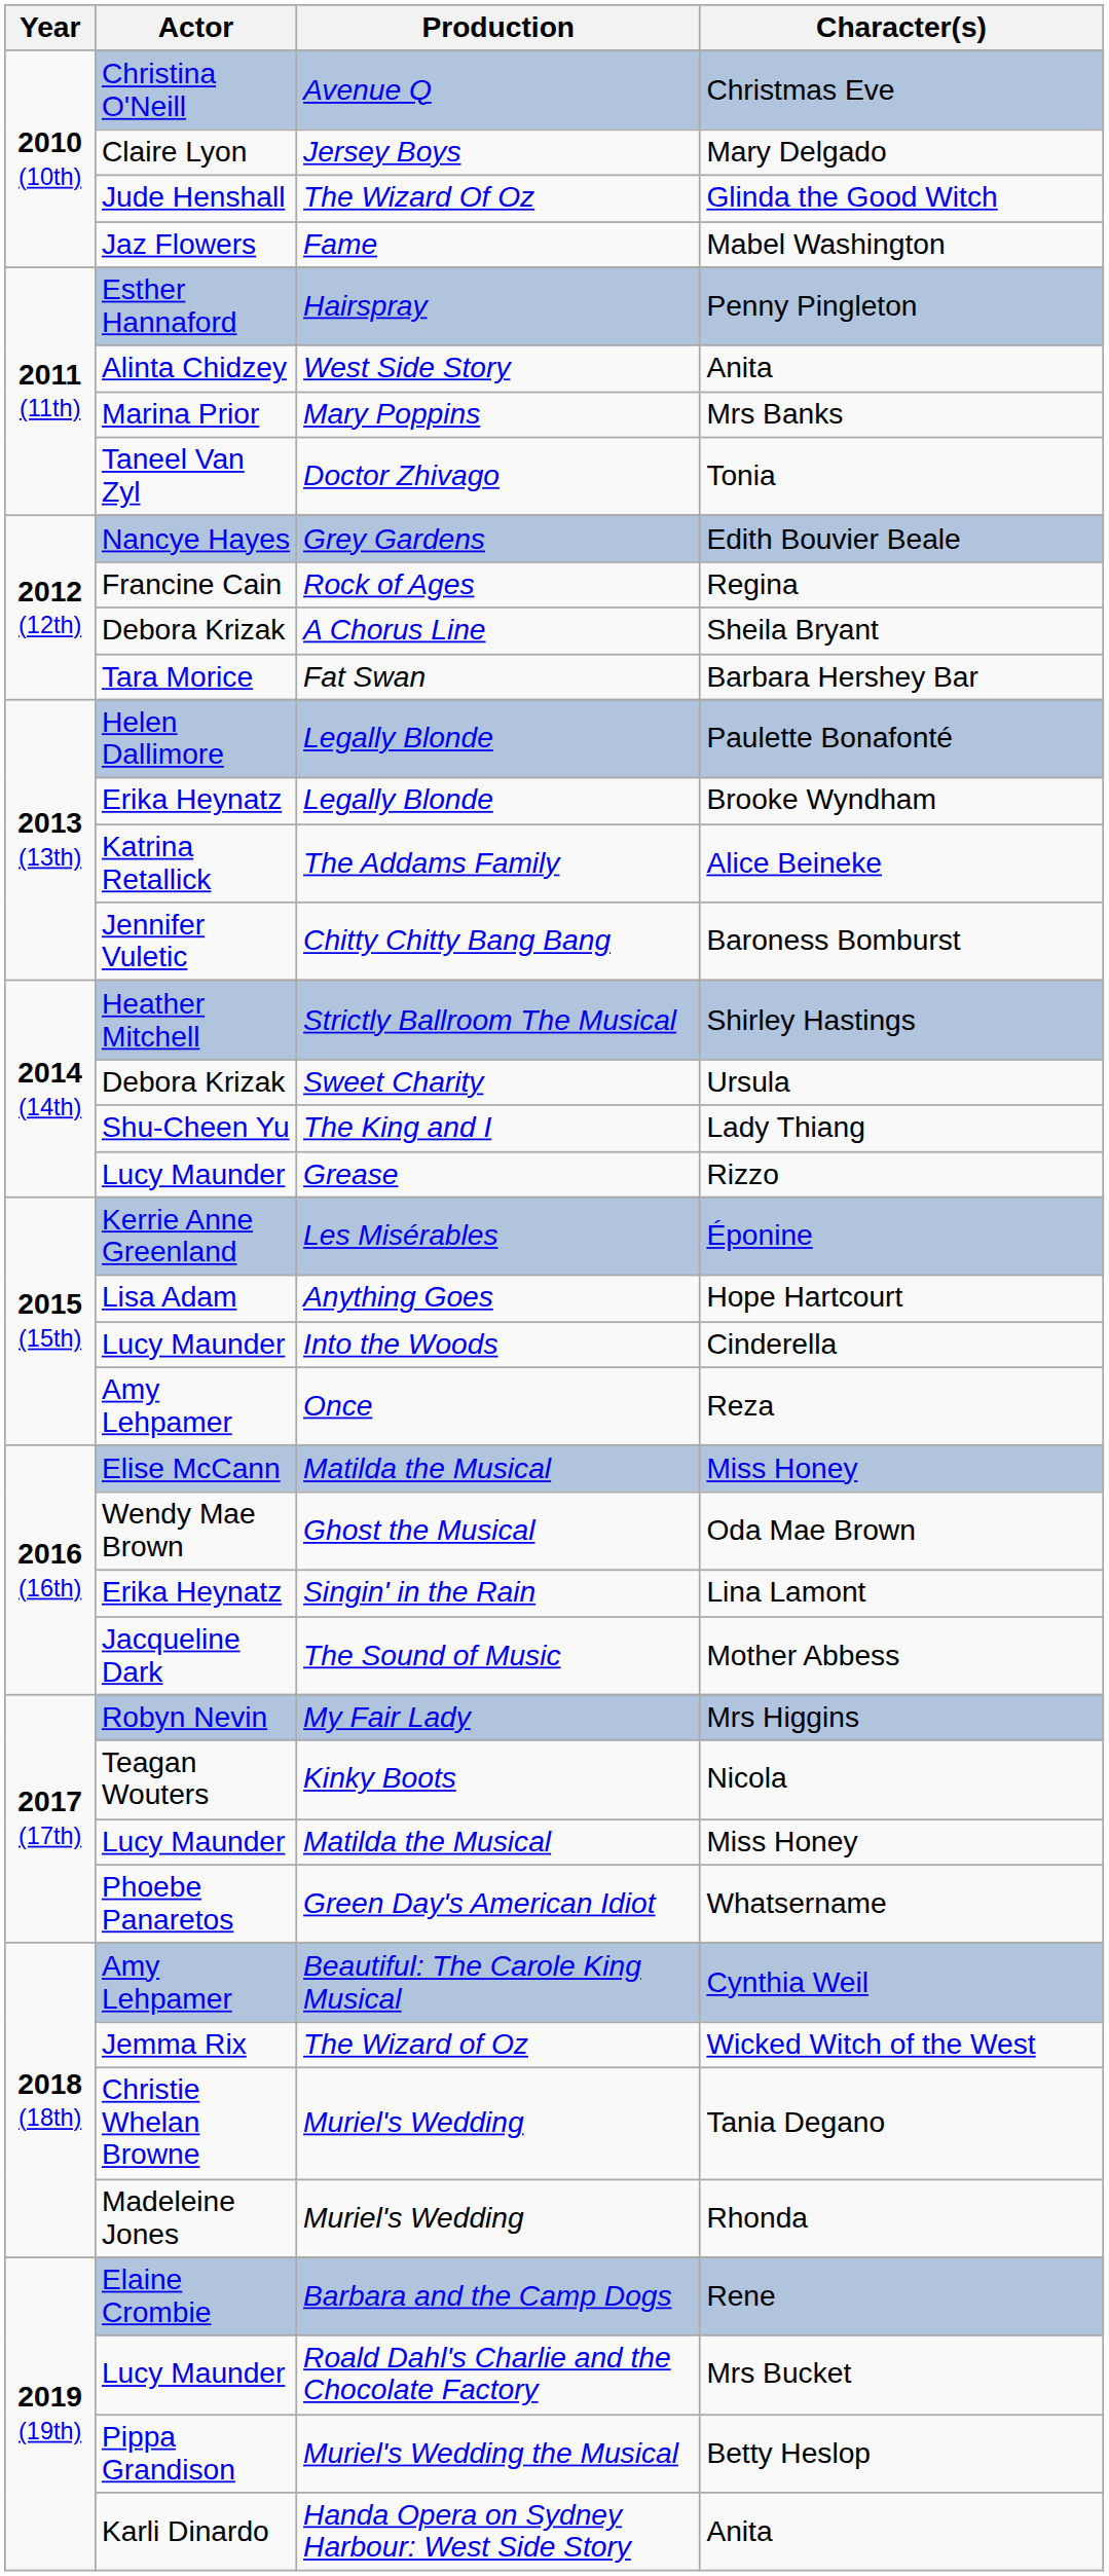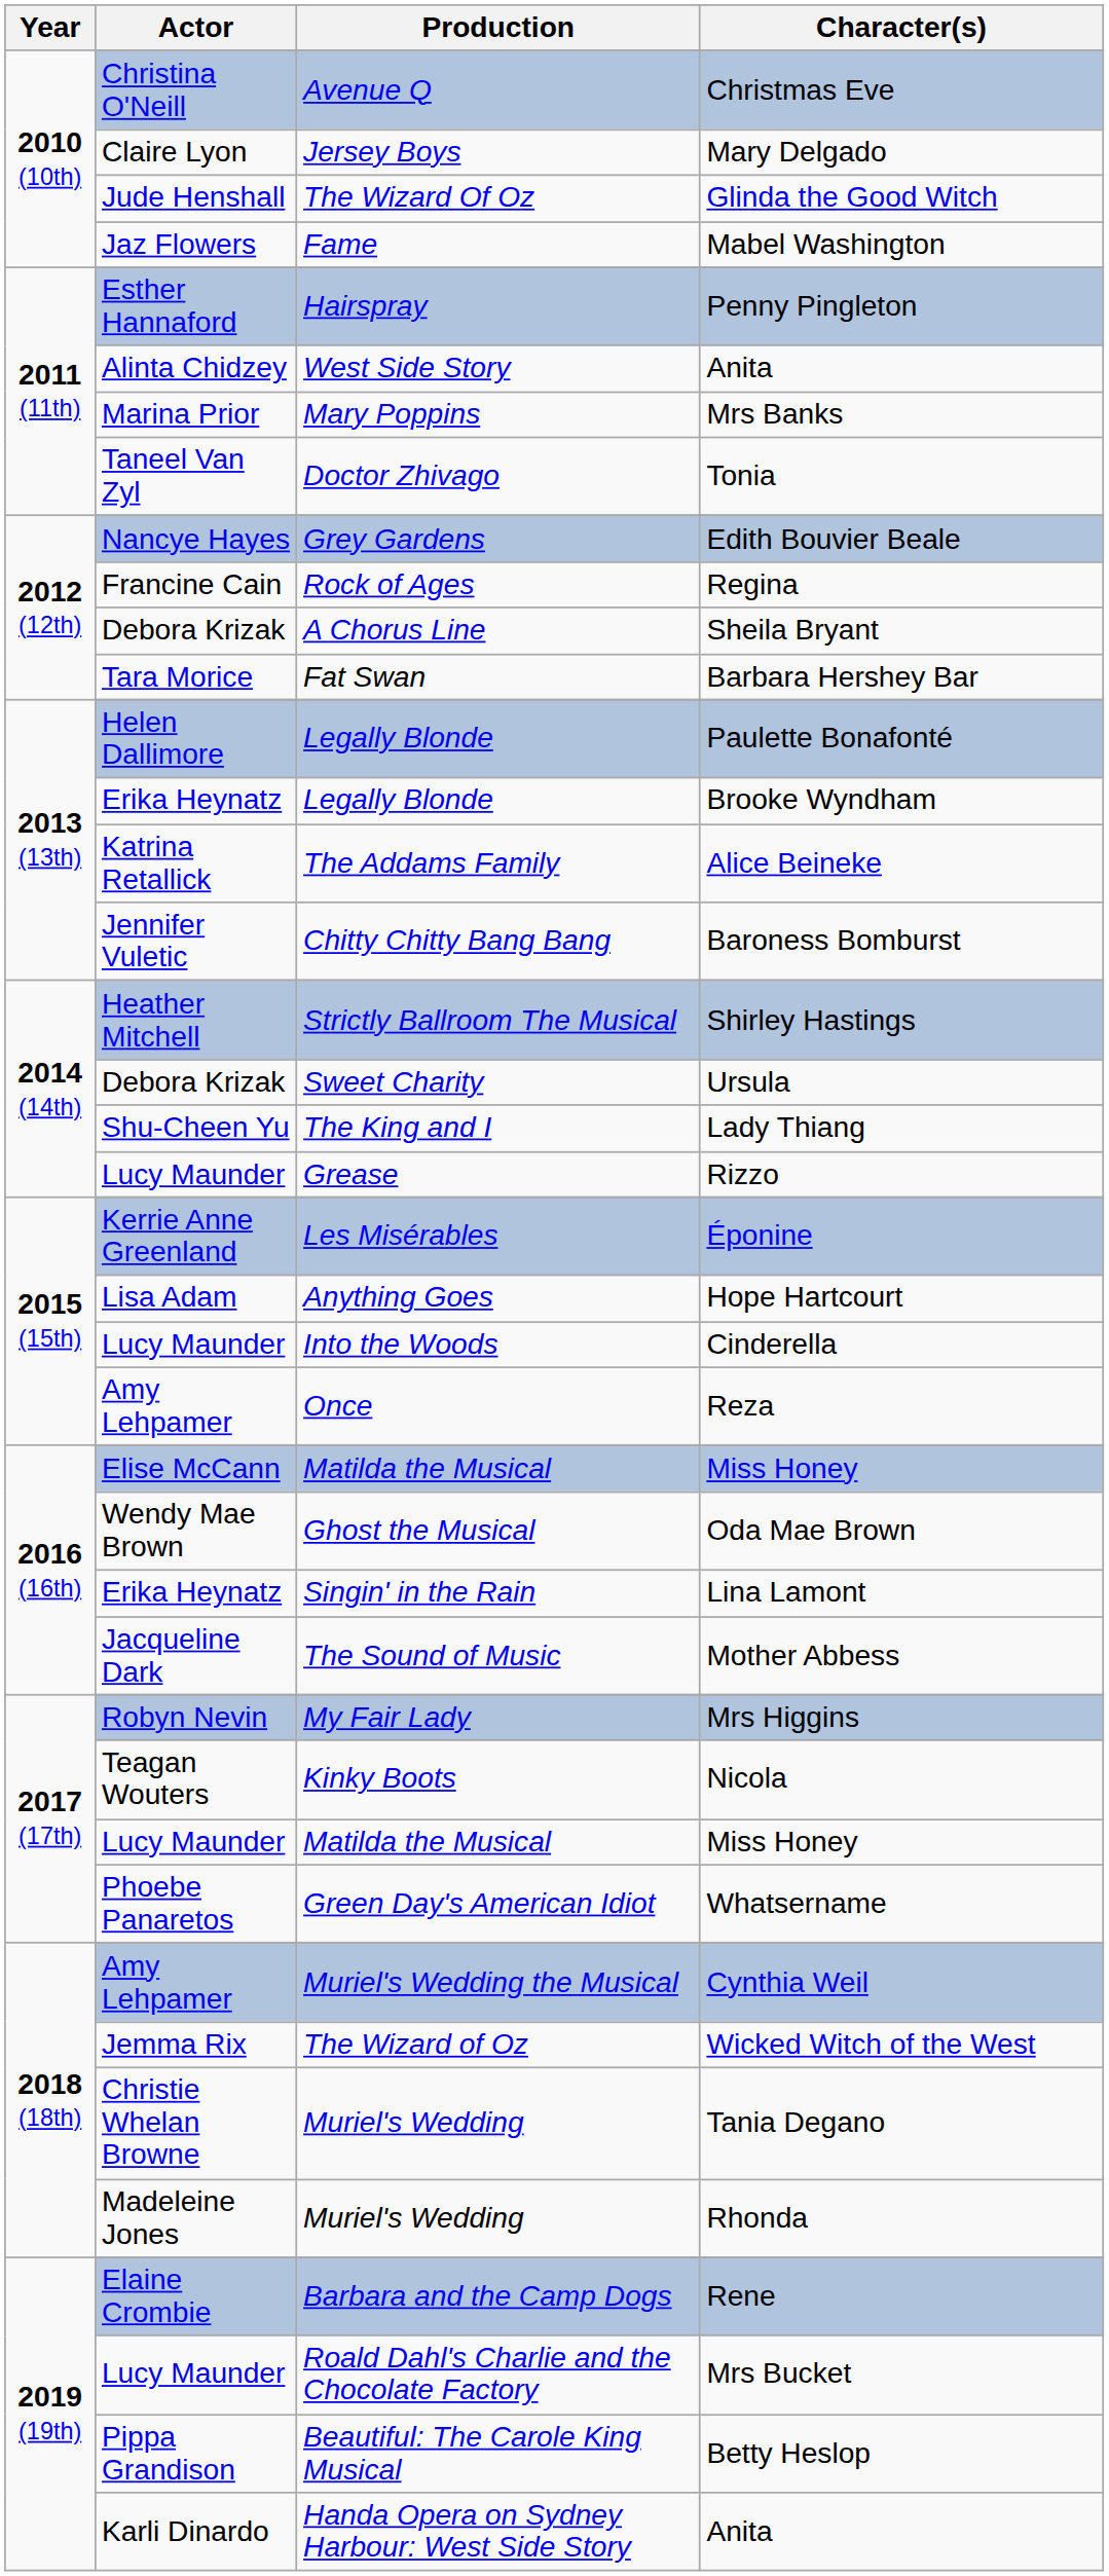Cynthia Weil | Production: Beautiful: The Carole King Musical -> Muriel's Wedding the Musical
Betty Heslop | Production: Muriel's Wedding the Musical -> Beautiful: The Carole King Musical
